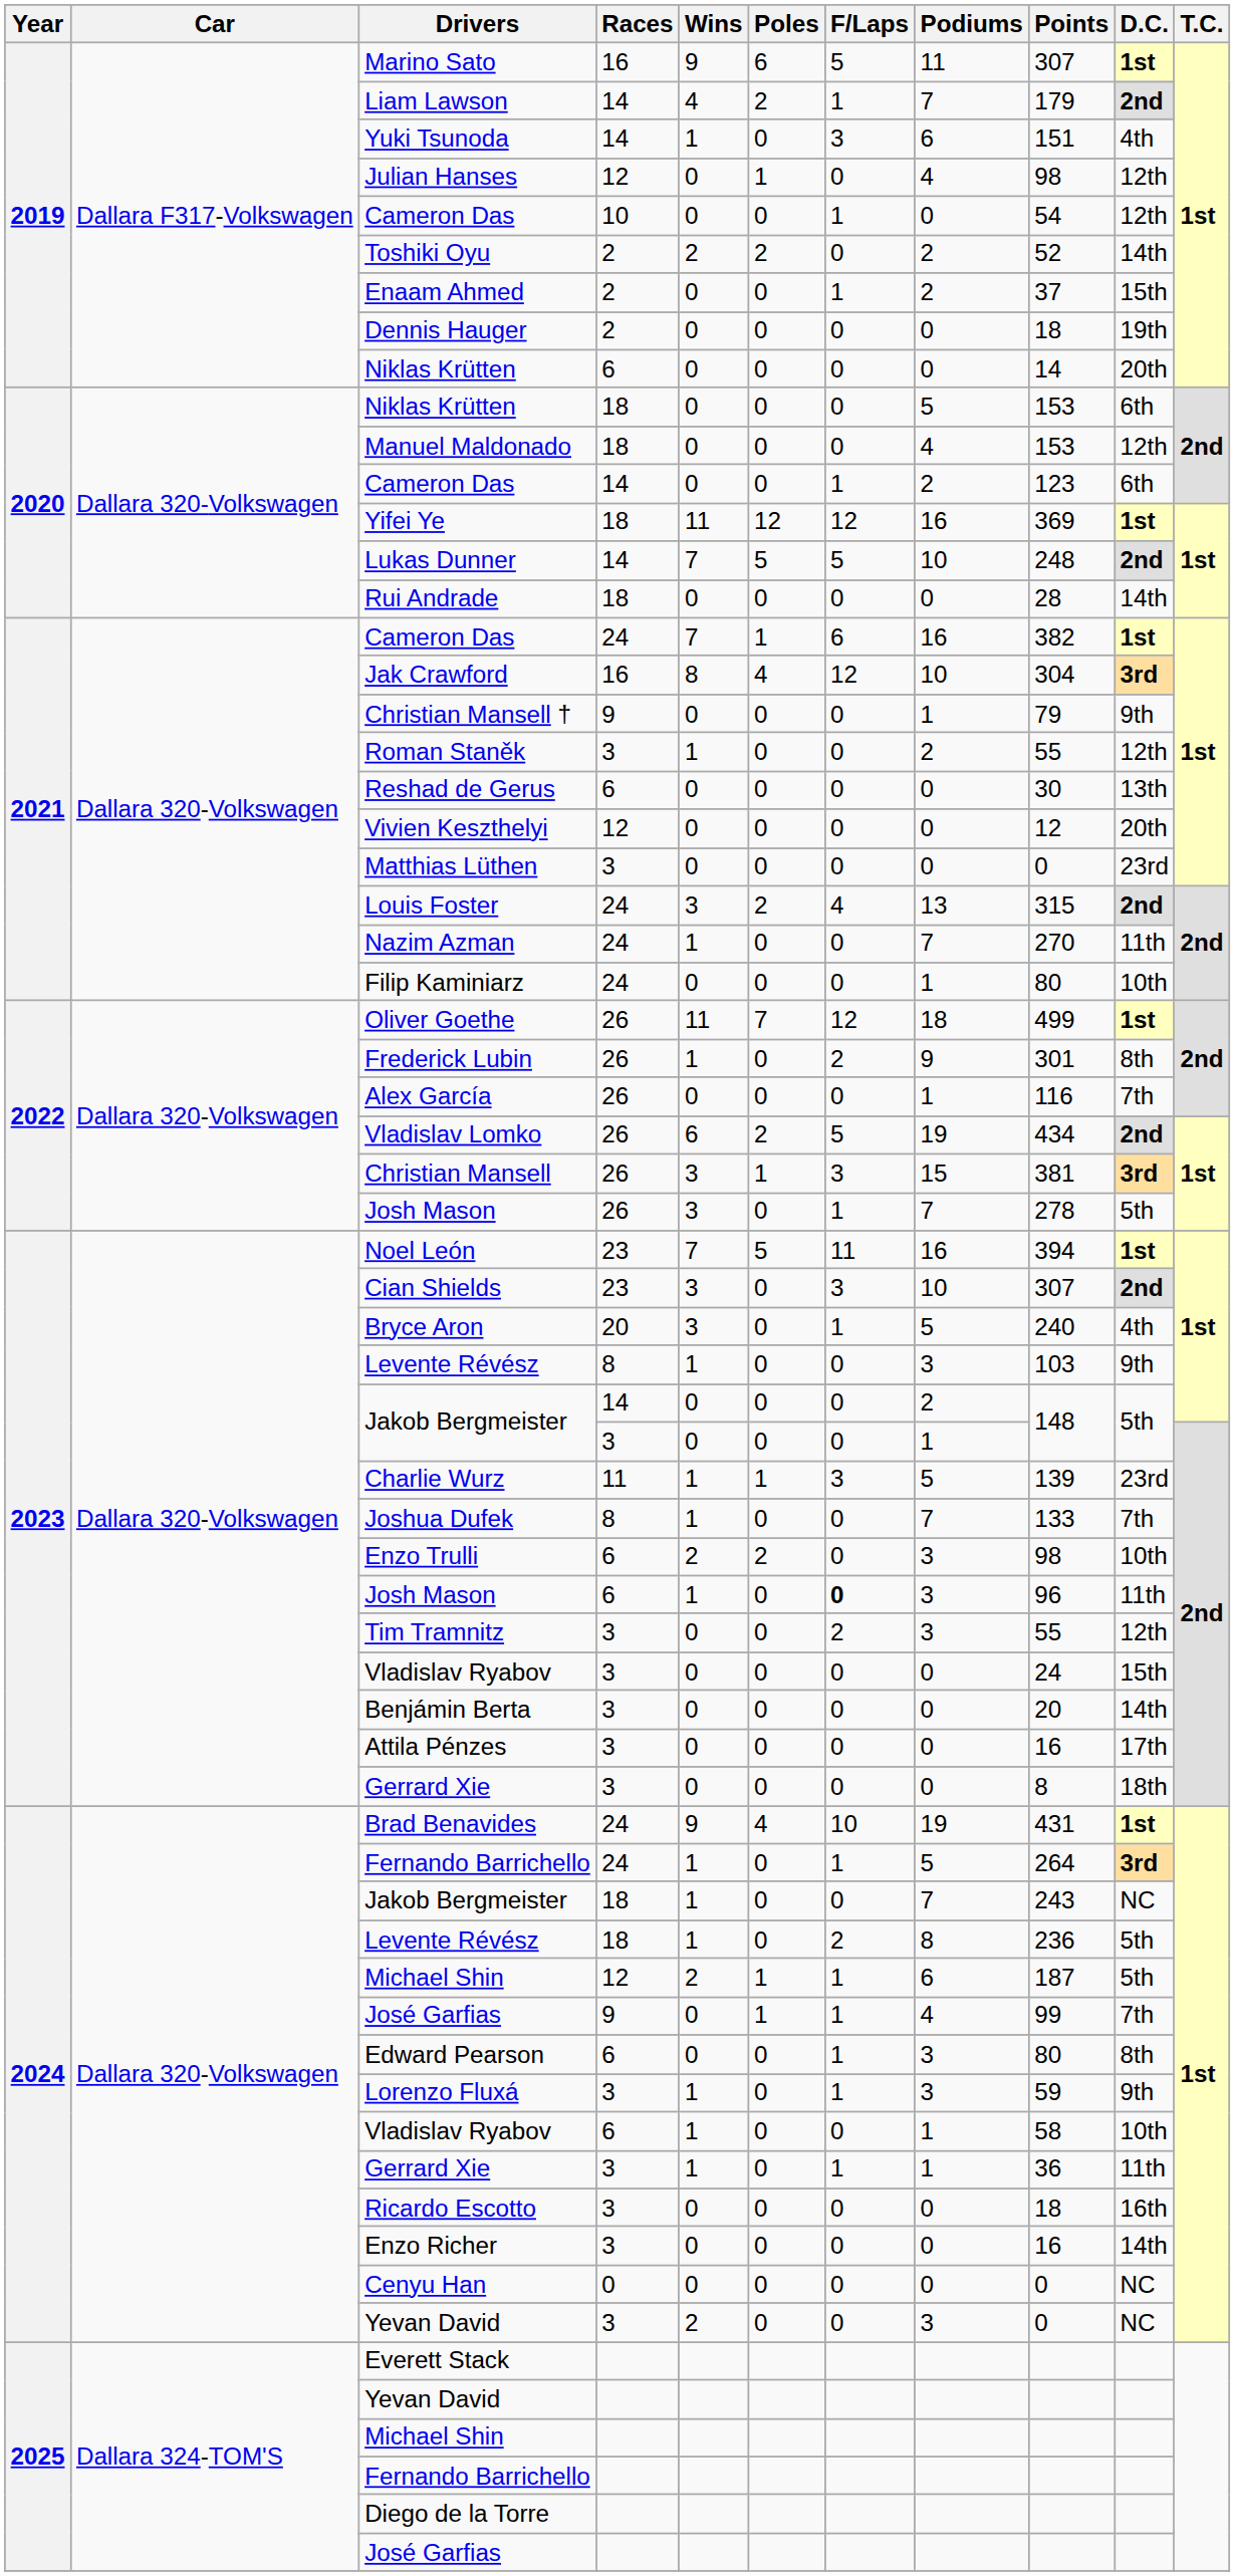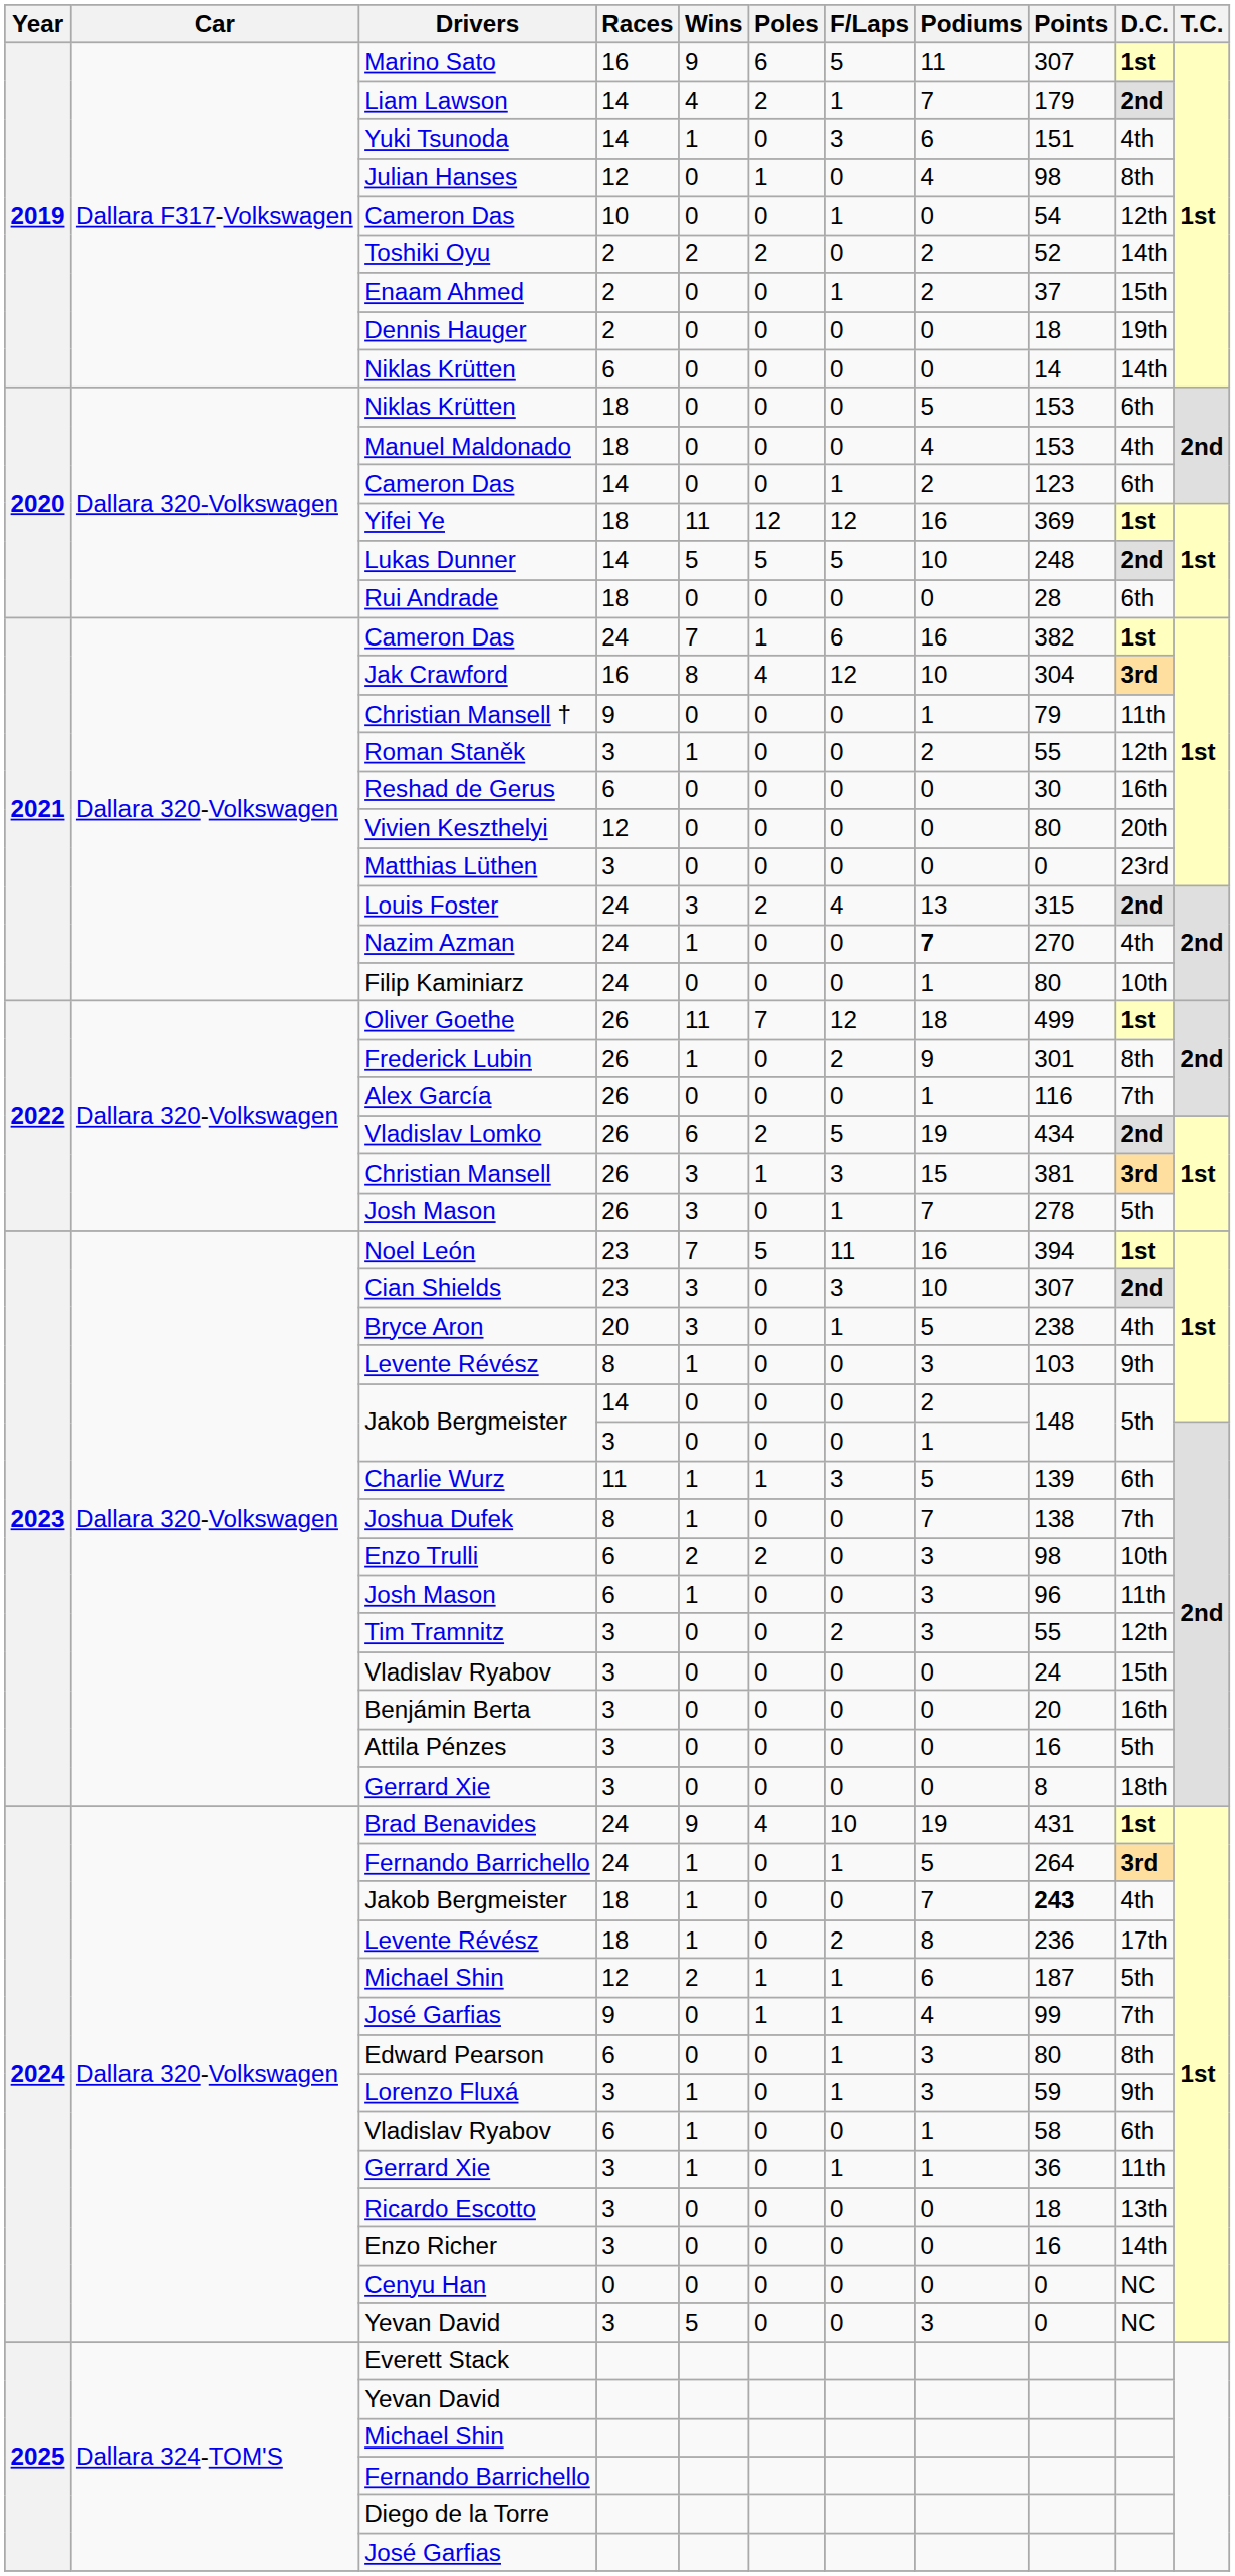Julian Hanses | D.C.: 12th -> 8th
Niklas Krütten / 6 | D.C.: 20th -> 14th
Manuel Maldonado | D.C.: 12th -> 4th
Lukas Dunner | Wins: 7 -> 5
Rui Andrade | D.C.: 14th -> 6th
Christian Mansell † | D.C.: 9th -> 11th
Reshad de Gerus | D.C.: 13th -> 16th
Vivien Keszthelyi | Points: 12 -> 80
Nazim Azman | Podiums: normal -> bold
Nazim Azman | D.C.: 11th -> 4th
Bryce Aron | Points: 240 -> 238
Charlie Wurz | D.C.: 23rd -> 6th
Joshua Dufek | Points: 133 -> 138
Josh Mason / 6 | F/Laps: bold -> normal
Benjámin Berta | D.C.: 14th -> 16th
Attila Pénzes | D.C.: 17th -> 5th
Jakob Bergmeister / 18 | Points: normal -> bold
Jakob Bergmeister / 18 | D.C.: NC -> 4th
Levente Révész / 18 | D.C.: 5th -> 17th
Vladislav Ryabov / 6 | D.C.: 10th -> 6th
Ricardo Escotto | D.C.: 16th -> 13th
Yevan David / 3 | Wins: 2 -> 5
